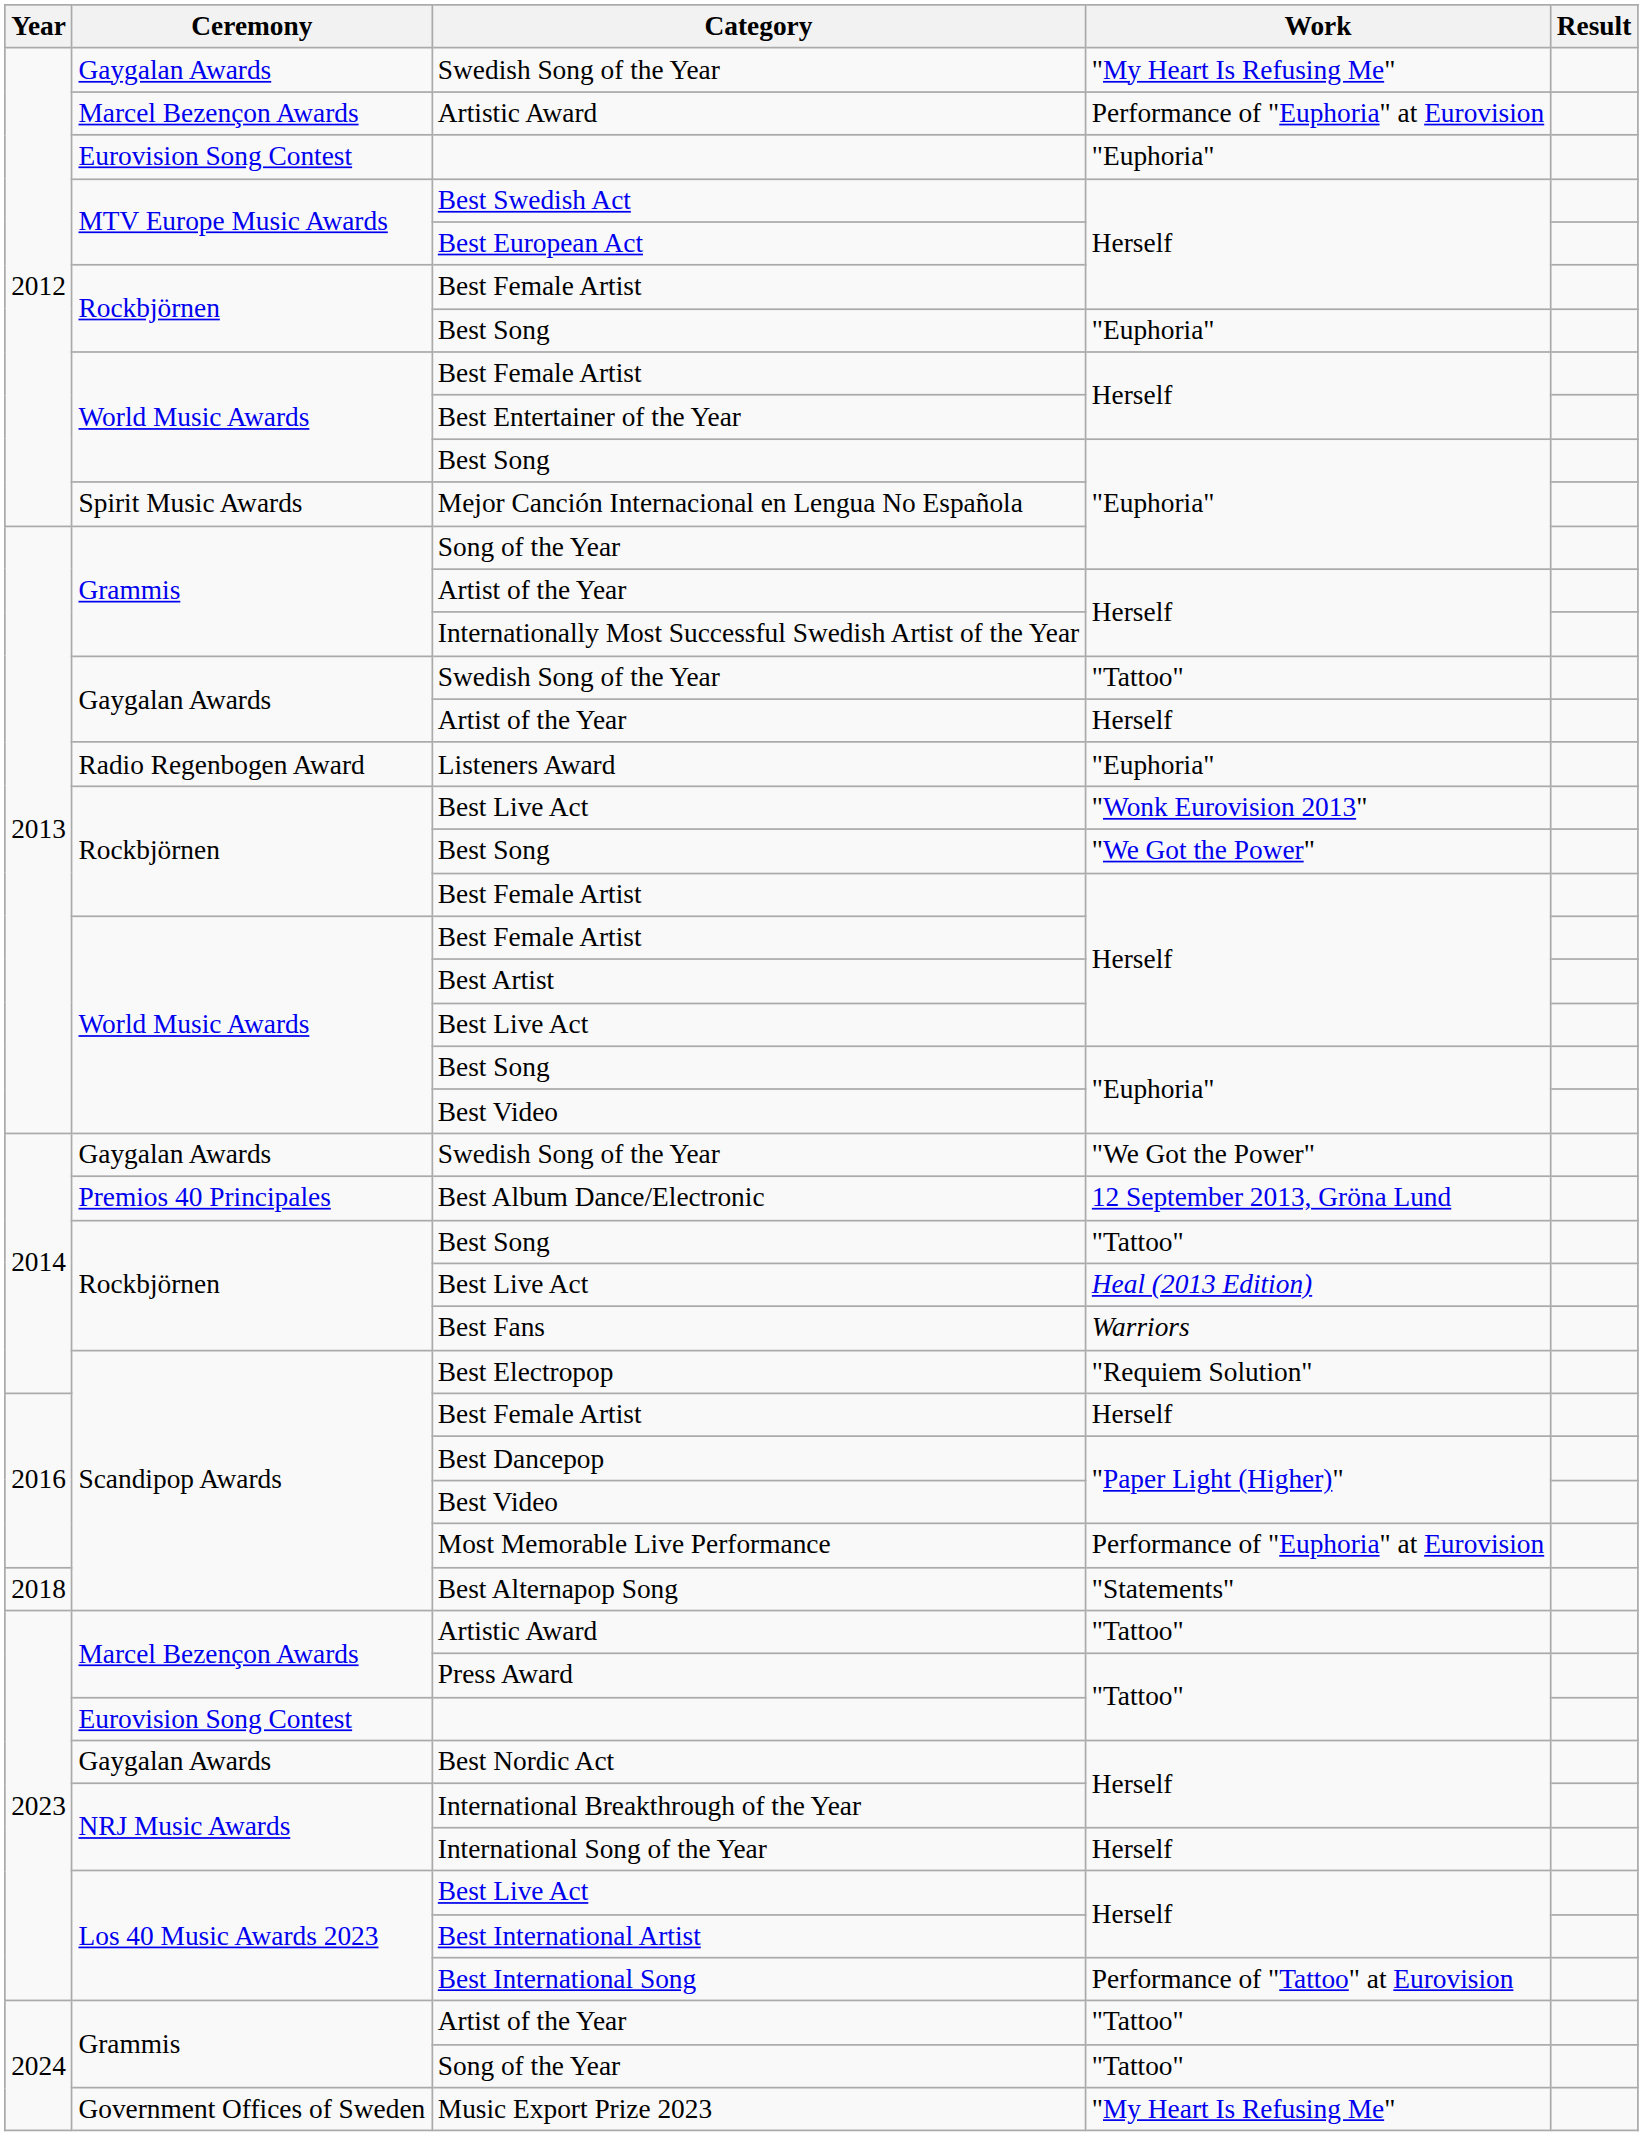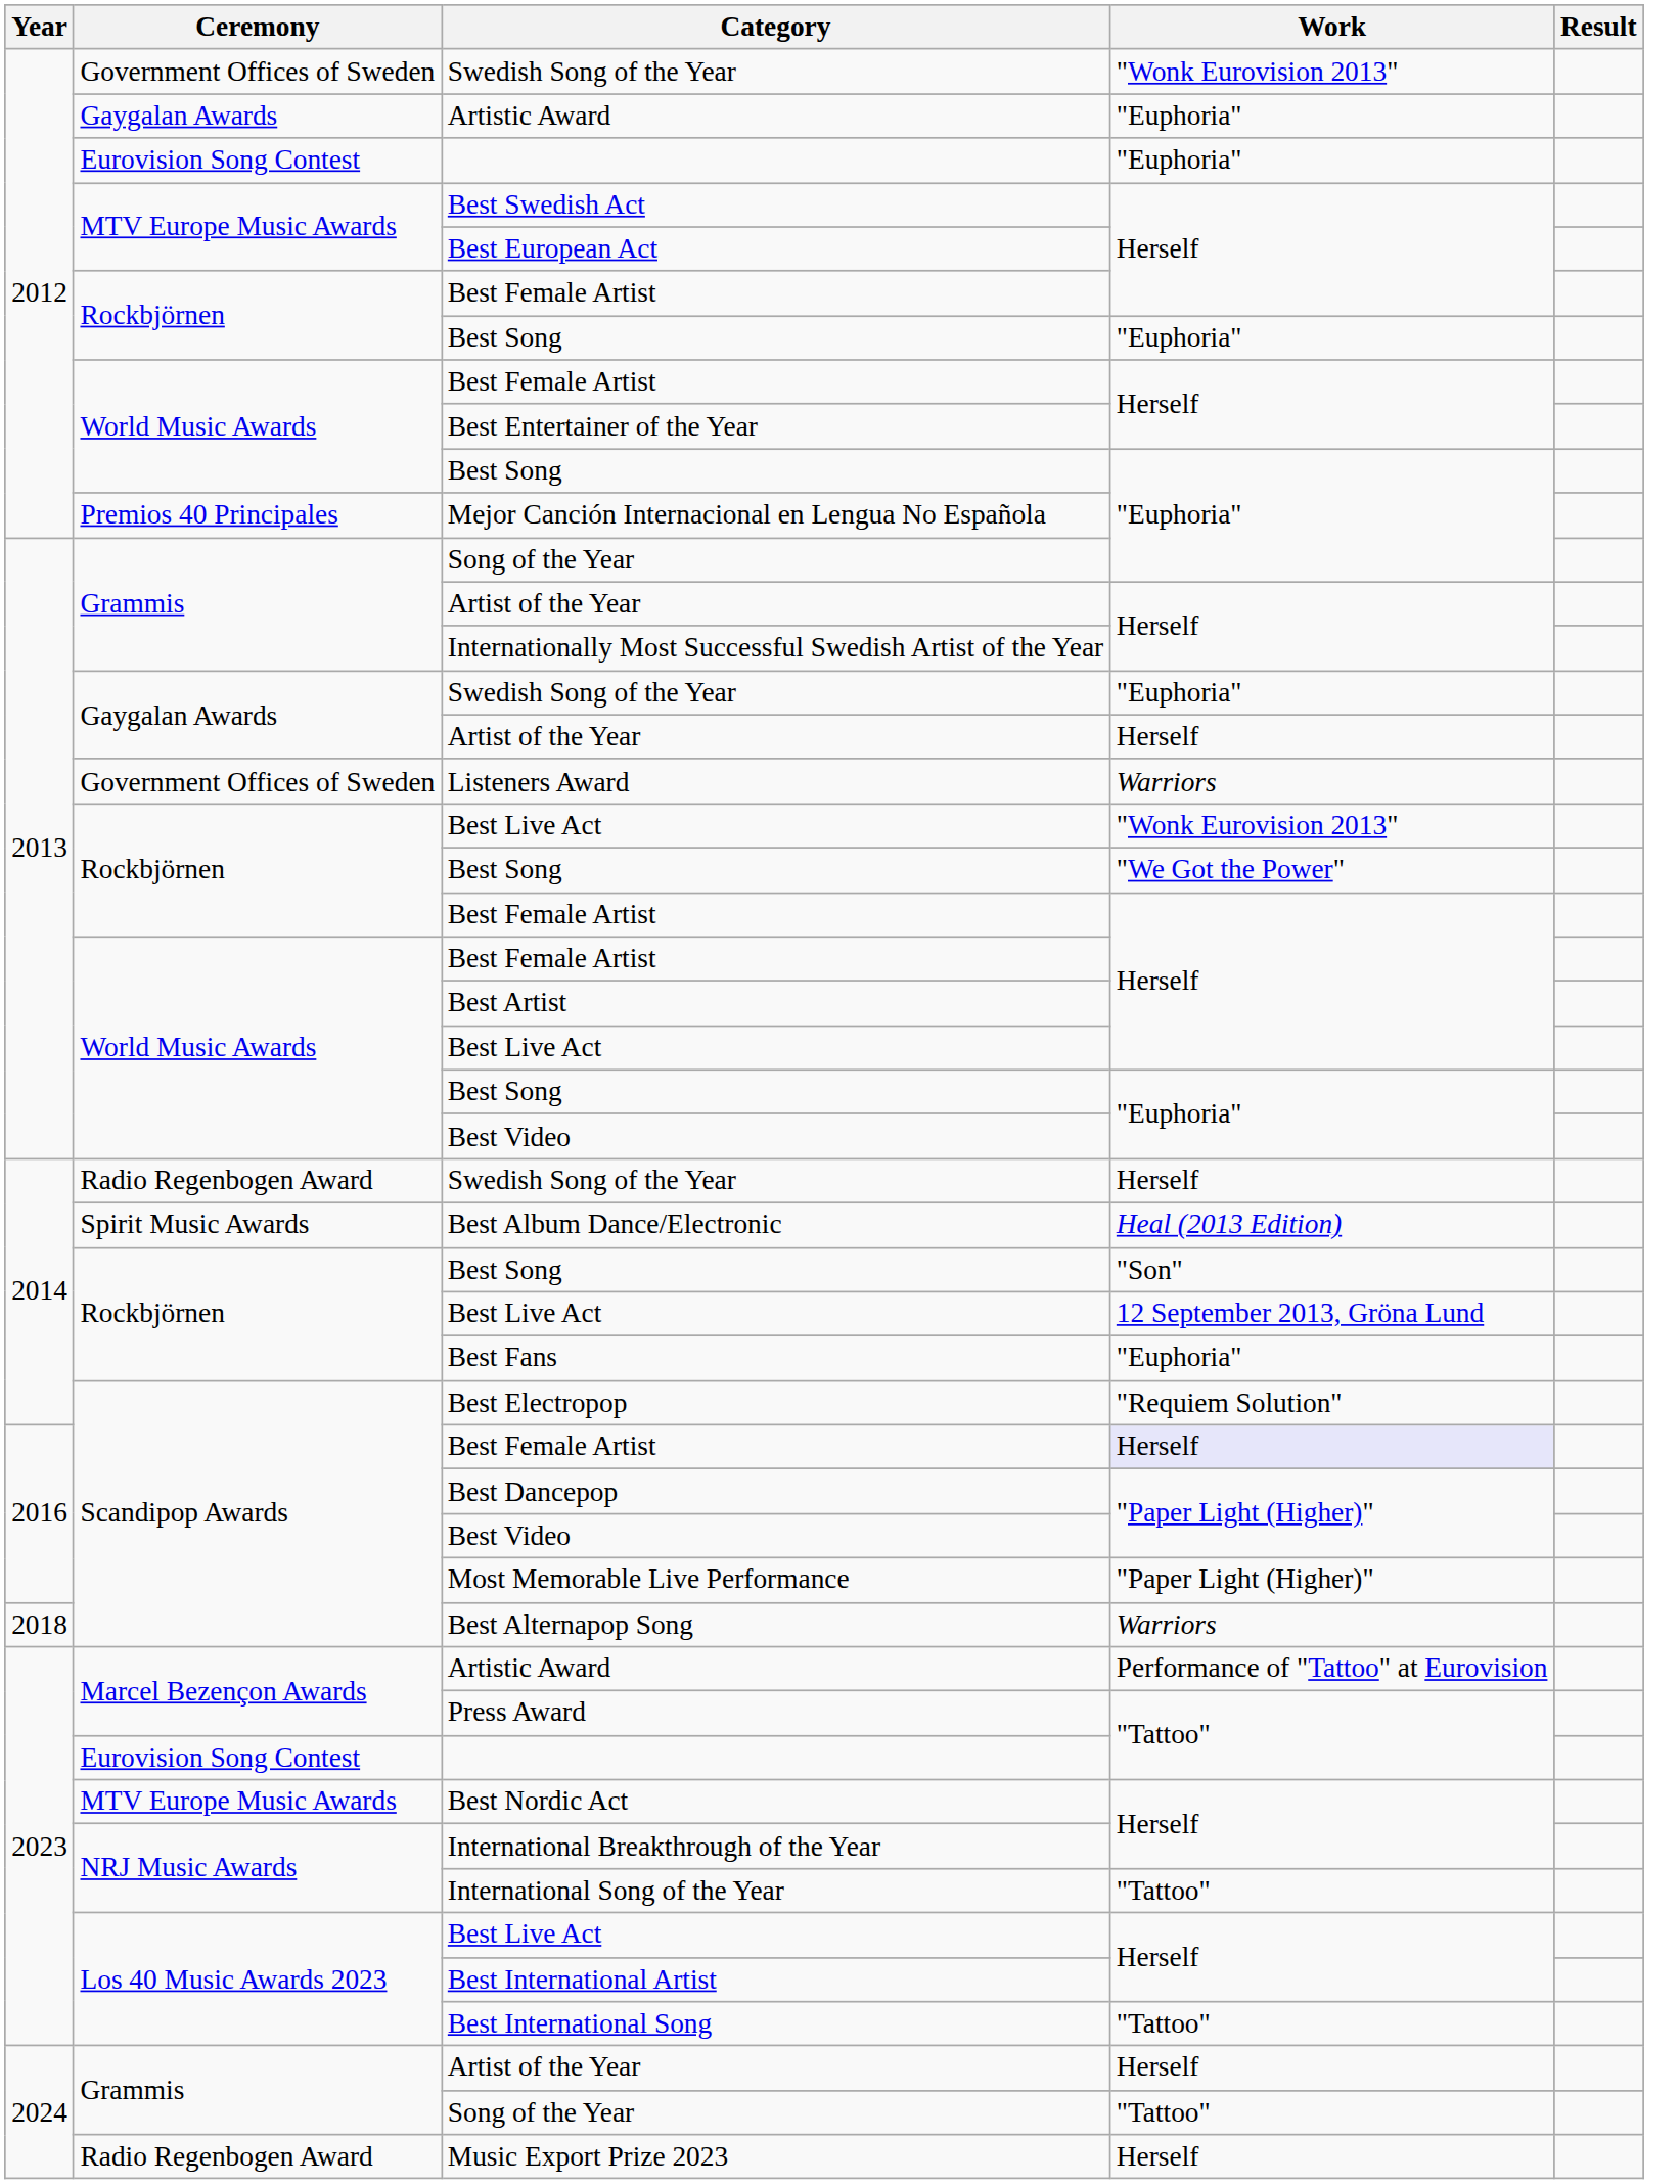2012 / Swedish Song of the Year | Ceremony: Gaygalan Awards -> Government Offices of Sweden
2012 / Swedish Song of the Year | Work: "My Heart Is Refusing Me" -> "Wonk Eurovision 2013"
2012 / Artistic Award | Ceremony: Marcel Bezençon Awards -> Gaygalan Awards
2012 / Artistic Award | Work: Performance of "Euphoria" at Eurovision -> "Euphoria"
Mejor Canción Internacional en Lengua No Española | Ceremony: Spirit Music Awards -> Premios 40 Principales
2013 / Swedish Song of the Year | Work: "Tattoo" -> "Euphoria"
Listeners Award | Ceremony: Radio Regenbogen Award -> Government Offices of Sweden
Listeners Award | Work: "Euphoria" -> Warriors
2014 / Swedish Song of the Year | Ceremony: Gaygalan Awards -> Radio Regenbogen Award
2014 / Swedish Song of the Year | Work: "We Got the Power" -> Herself
Best Album Dance/Electronic | Ceremony: Premios 40 Principales -> Spirit Music Awards
Best Album Dance/Electronic | Work: 12 September 2013, Gröna Lund -> Heal (2013 Edition)
2014 / Best Song | Work: "Tattoo" -> "Son"
2014 / Best Live Act | Work: Heal (2013 Edition) -> 12 September 2013, Gröna Lund
Best Fans | Work: Warriors -> "Euphoria"
2016 / Best Female Artist | Work: no background -> lavender background
Most Memorable Live Performance | Work: Performance of "Euphoria" at Eurovision -> "Paper Light (Higher)"
Best Alternapop Song | Work: "Statements" -> Warriors
2023 / Artistic Award | Work: "Tattoo" -> Performance of "Tattoo" at Eurovision
Best Nordic Act | Ceremony: Gaygalan Awards -> MTV Europe Music Awards
International Song of the Year | Work: Herself -> "Tattoo"
Best International Song | Work: Performance of "Tattoo" at Eurovision -> "Tattoo"
2024 / Artist of the Year | Work: "Tattoo" -> Herself
Music Export Prize 2023 | Ceremony: Government Offices of Sweden -> Radio Regenbogen Award
Music Export Prize 2023 | Work: "My Heart Is Refusing Me" -> Herself
